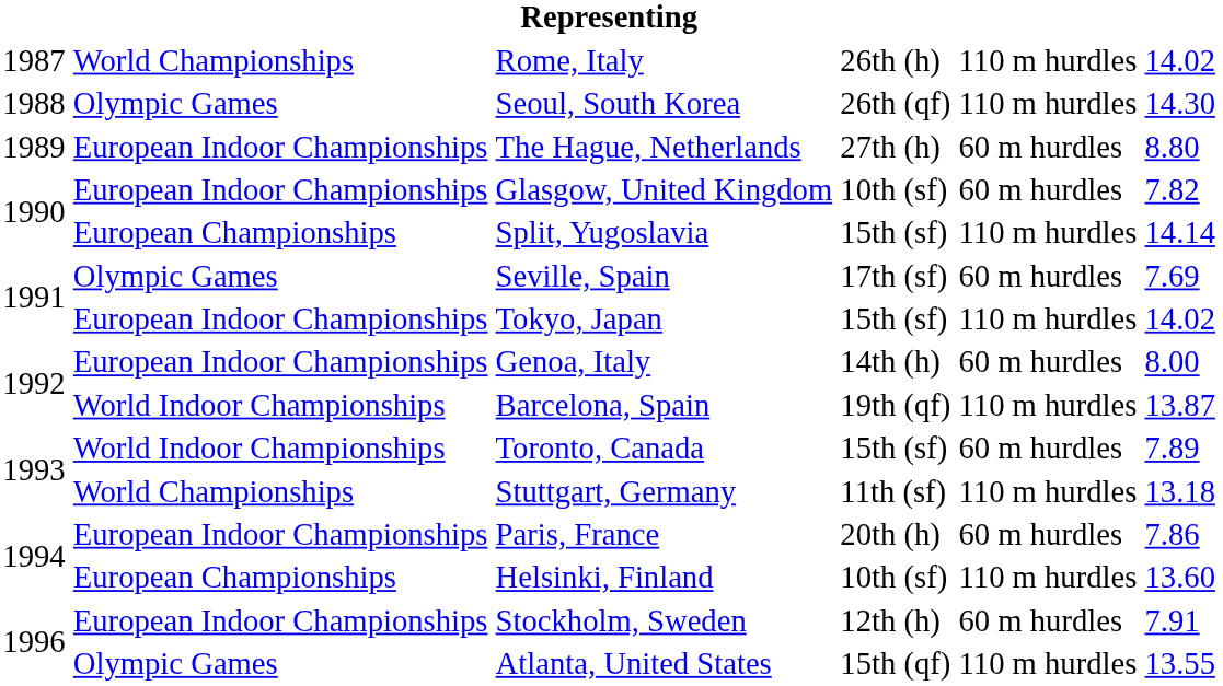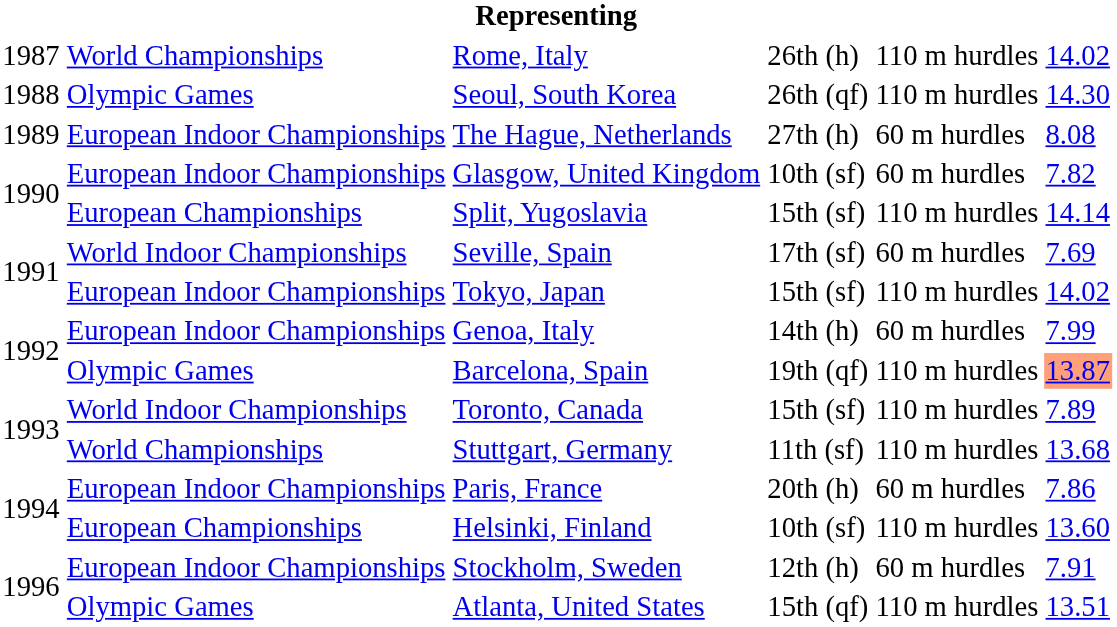The Hague, Netherlands | column 6: 8.80 -> 8.08
Seville, Spain | column 2: Olympic Games -> World Indoor Championships
Genoa, Italy | column 6: 8.00 -> 7.99
Barcelona, Spain | column 2: World Indoor Championships -> Olympic Games
Barcelona, Spain | column 6: no background -> lightsalmon background
Toronto, Canada | column 5: 60 m hurdles -> 110 m hurdles
Stuttgart, Germany | column 6: 13.18 -> 13.68
Atlanta, United States | column 6: 13.55 -> 13.51
